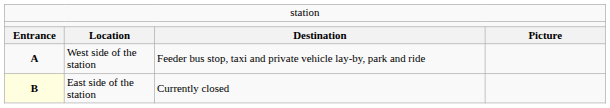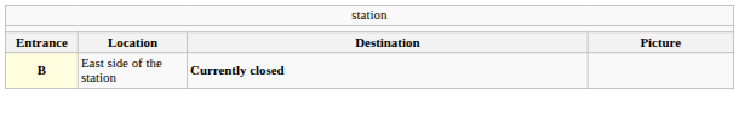- row: A | West side of the station | Feeder bus stop, taxi and private vehicle lay-by, park and ride
East side of the station | column 3: normal -> bold
